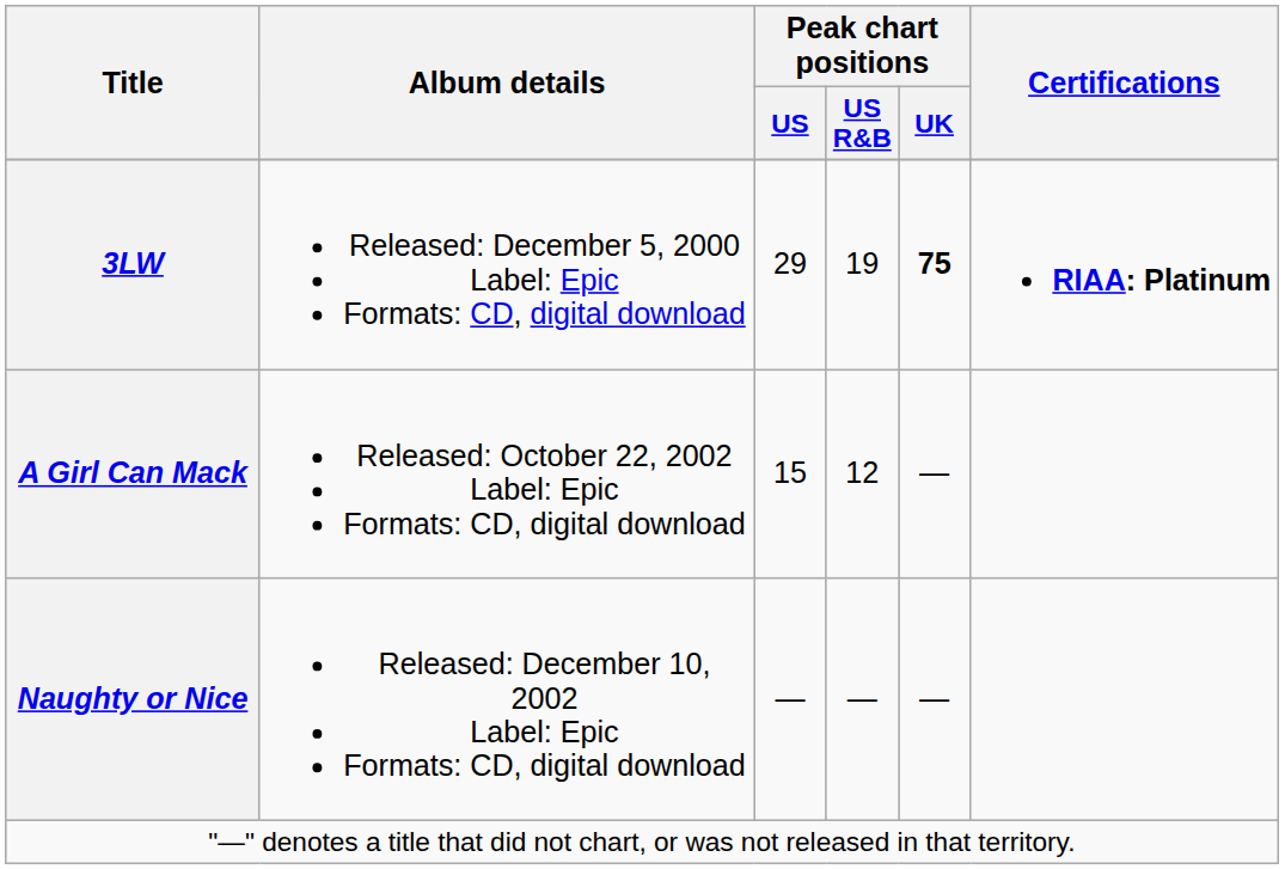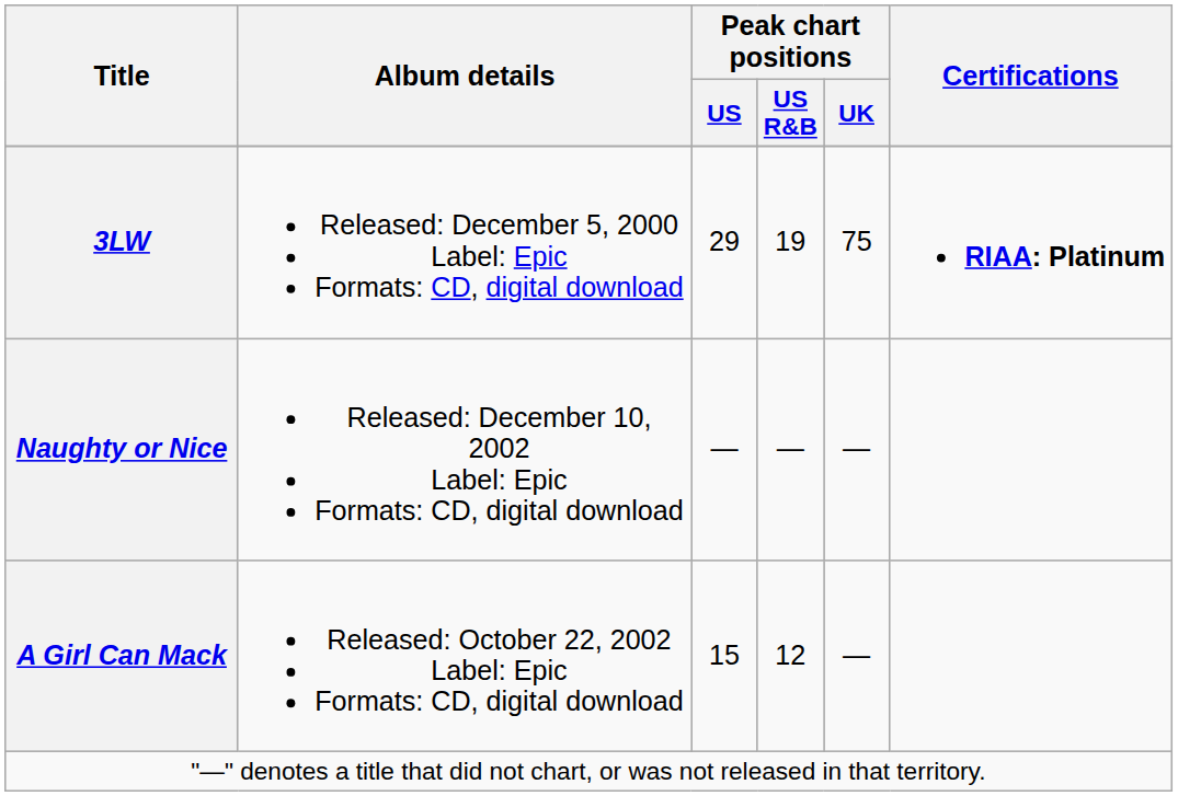3LW | Peak chart positions / UK: bold -> normal
rows swapped: A Girl Can Mack <-> Naughty or Nice
